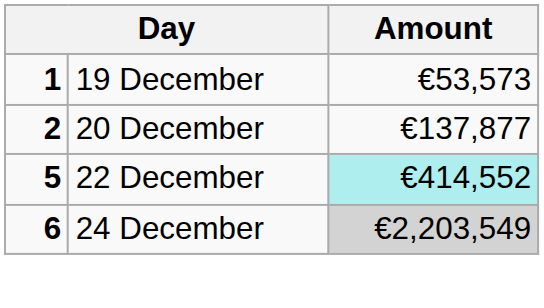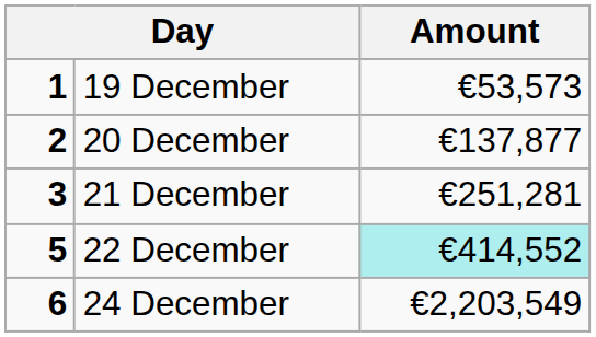+ row: 3 | 21 December | €251,281
24 December | Amount: lightgrey background -> no background
